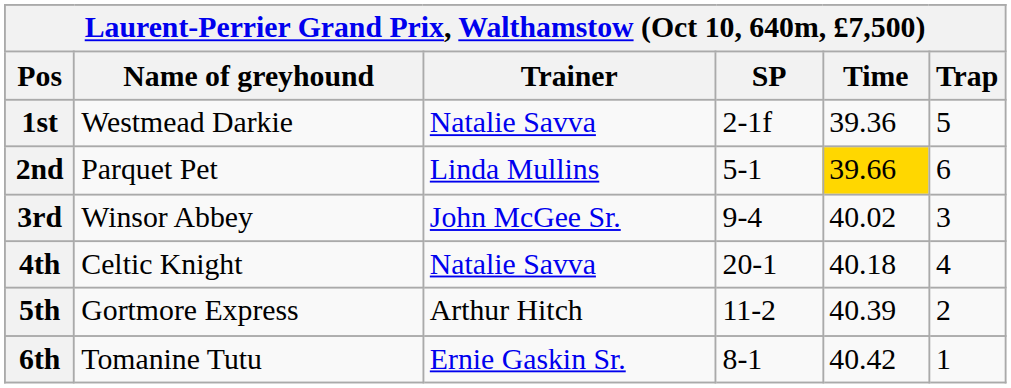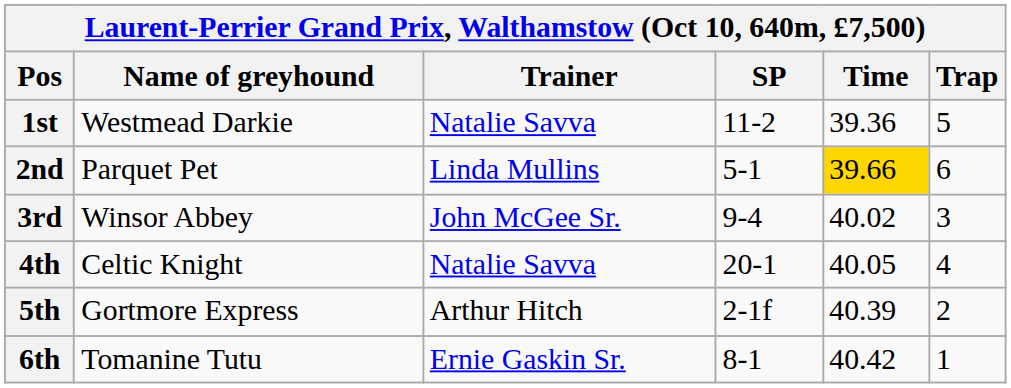1st | SP: 2-1f -> 11-2
4th | Time: 40.18 -> 40.05
5th | SP: 11-2 -> 2-1f
